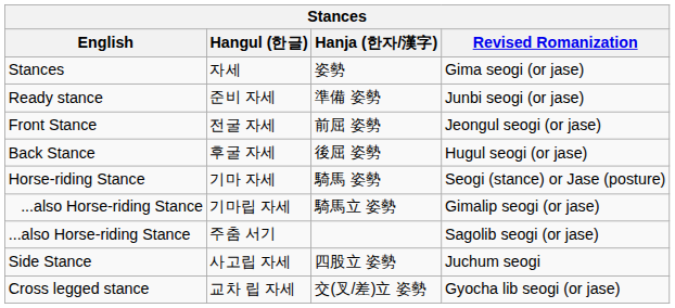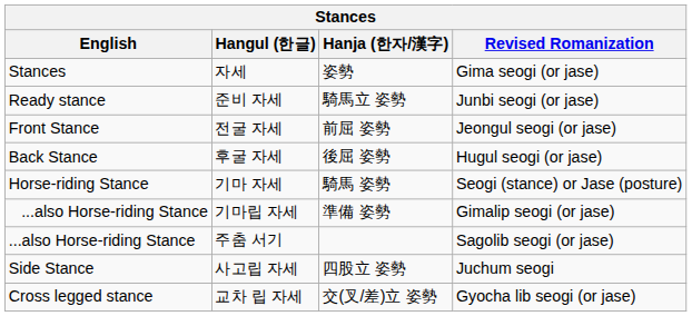준비 자세 | Hanja (한자/漢字): 準備 姿勢 -> 騎馬立 姿勢
기마립 자세 | Hanja (한자/漢字): 騎馬立 姿勢 -> 準備 姿勢
